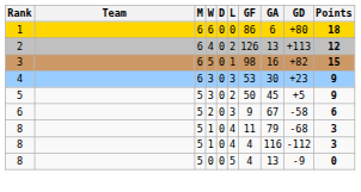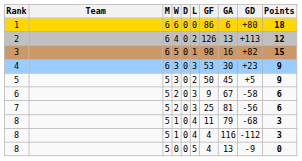+ row: 7 | 5 | 2 | 0 | 3 | 25 | 81 | -56 | 6
